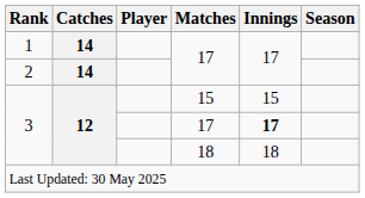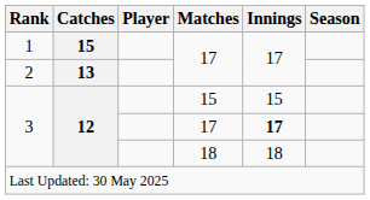1 | Catches: 14 -> 15
2 | Catches: 14 -> 13
